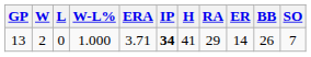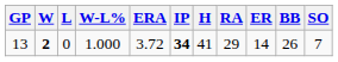13 | W: normal -> bold
13 | ERA: 3.71 -> 3.72
